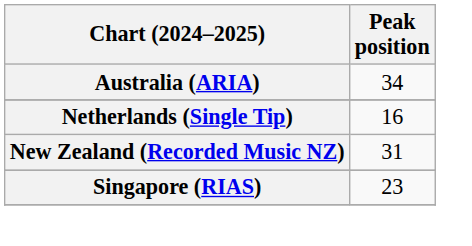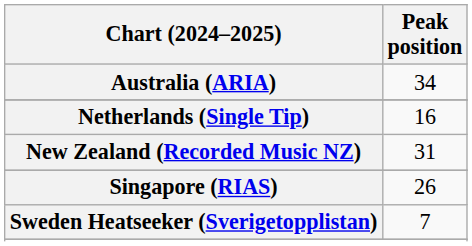Singapore (RIAS) | Peak position: 23 -> 26
+ row: Sweden Heatseeker (Sverigetopplistan) | 7
